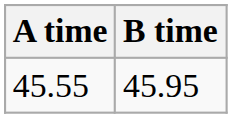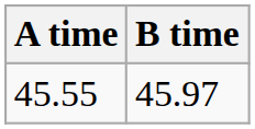45.55 | B time: 45.95 -> 45.97
